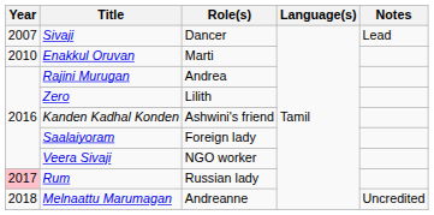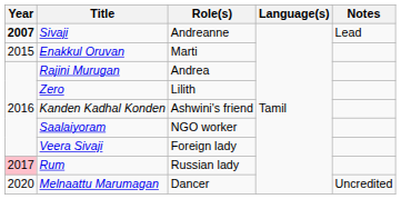Sivaji | Year: normal -> bold
Sivaji | Role(s): Dancer -> Andreanne
Enakkul Oruvan | Year: 2010 -> 2015
Saalaiyoram | Role(s): Foreign lady -> NGO worker
Veera Sivaji | Role(s): NGO worker -> Foreign lady
Melnaattu Marumagan | Year: 2018 -> 2020
Melnaattu Marumagan | Role(s): Andreanne -> Dancer
